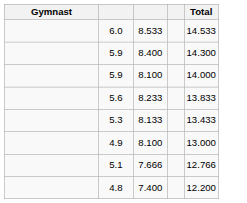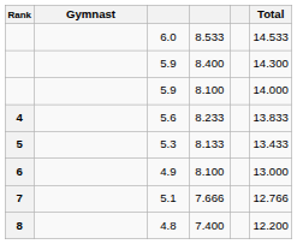+ column: Rank | 4 | 5 | 6 | 7 | 8
